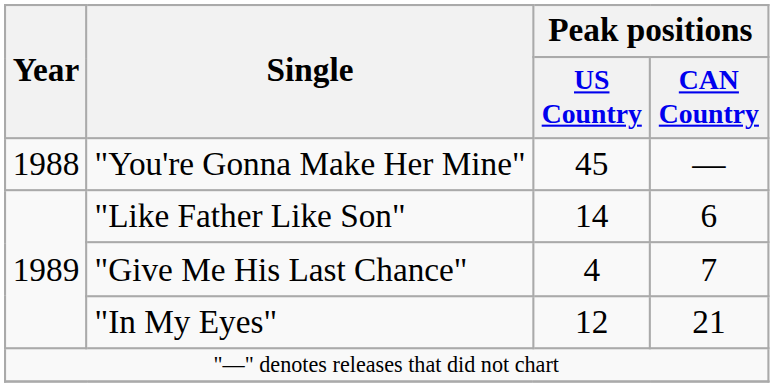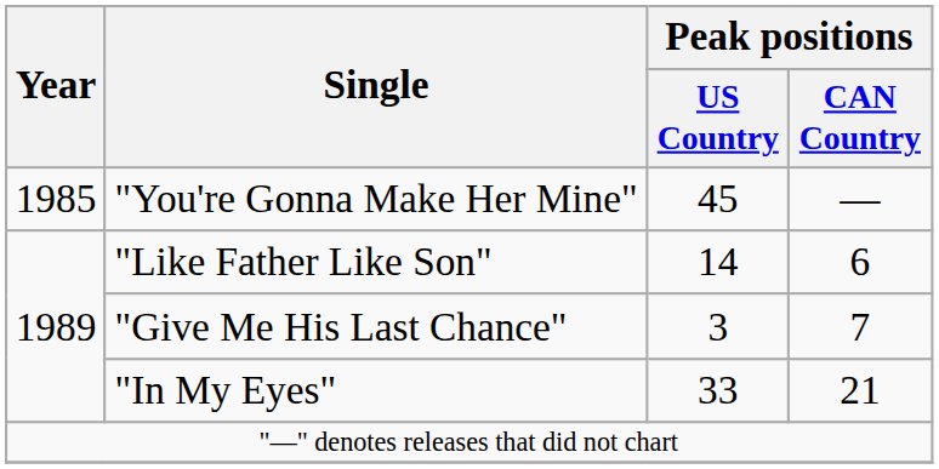"You're Gonna Make Her Mine" | Year: 1988 -> 1985
"Give Me His Last Chance" | Peak positions / US Country: 4 -> 3
"In My Eyes" | Peak positions / US Country: 12 -> 33
